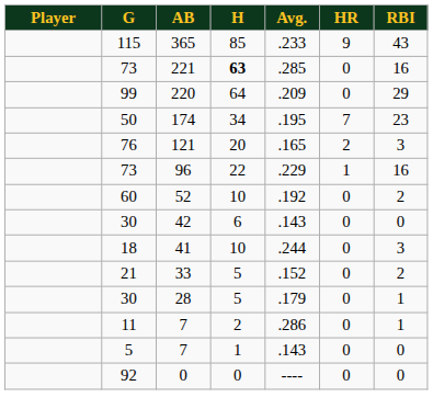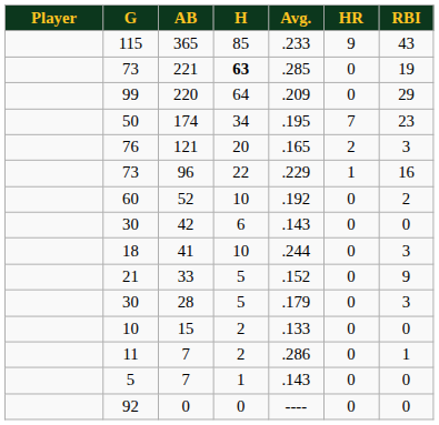221 | RBI: 16 -> 19
33 | RBI: 2 -> 9
28 | RBI: 1 -> 3
+ row: 10 | 15 | 2 | .133 | 0 | 0
